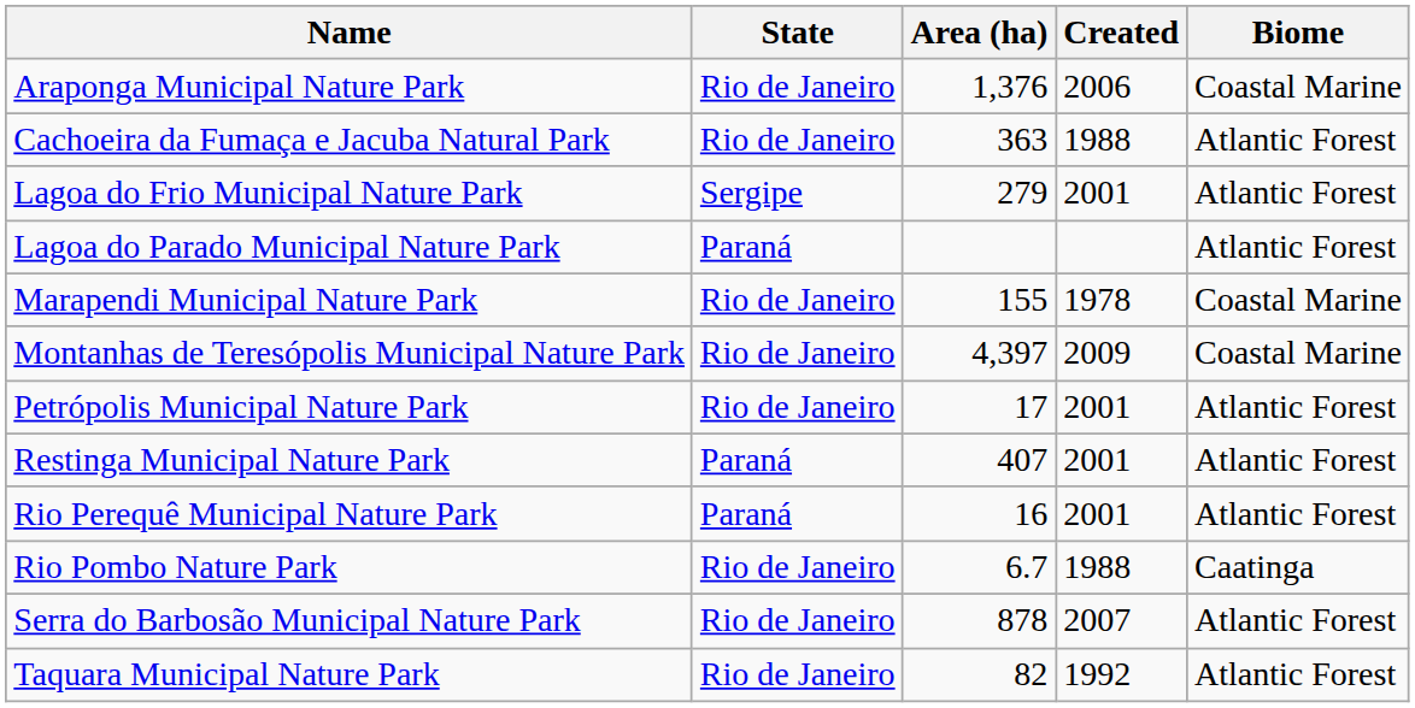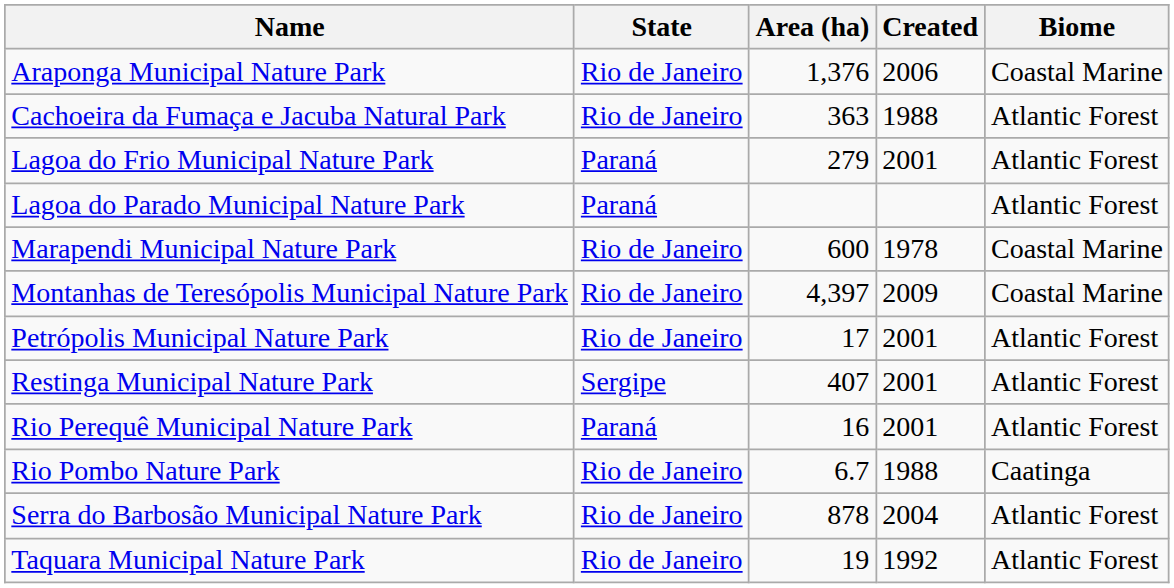Lagoa do Frio Municipal Nature Park | State: Sergipe -> Paraná
Marapendi Municipal Nature Park | Area (ha): 155 -> 600
Restinga Municipal Nature Park | State: Paraná -> Sergipe
Serra do Barbosão Municipal Nature Park | Created: 2007 -> 2004
Taquara Municipal Nature Park | Area (ha): 82 -> 19
